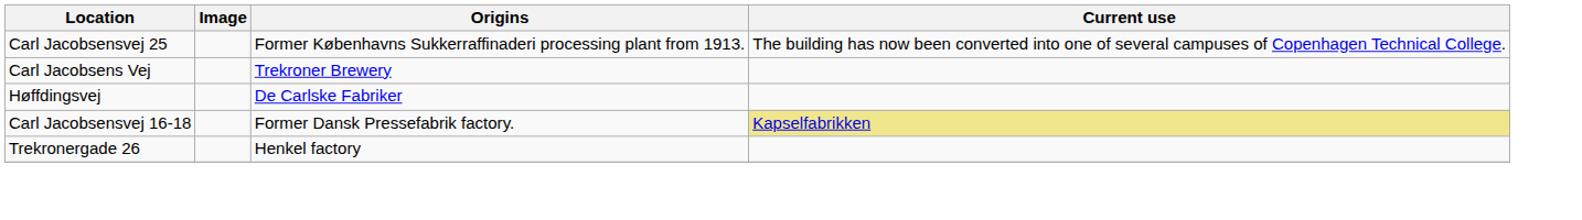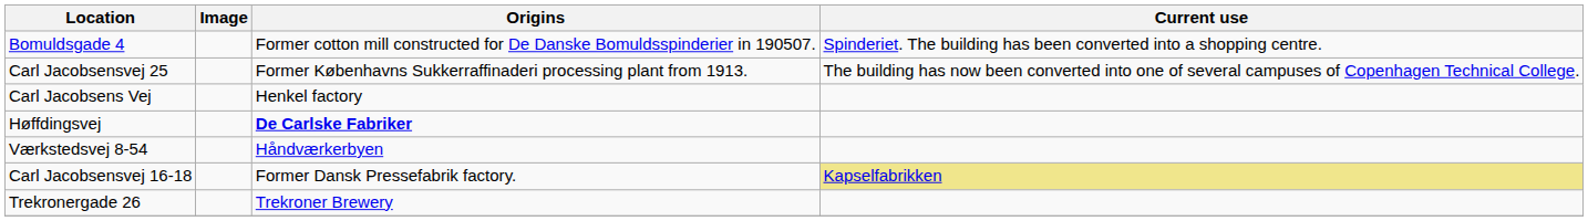+ row: Bomuldsgade 4 | Former cotton mill constructed for De Danske Bomuldsspinderier in 190507. | Spinderiet. The building has been converted into a shopping centre.
Carl Jacobsens Vej | Origins: Trekroner Brewery -> Henkel factory
Høffdingsvej | Origins: normal -> bold
+ row: Værkstedsvej 8-54 | Håndværkerbyen
Trekronergade 26 | Origins: Henkel factory -> Trekroner Brewery
